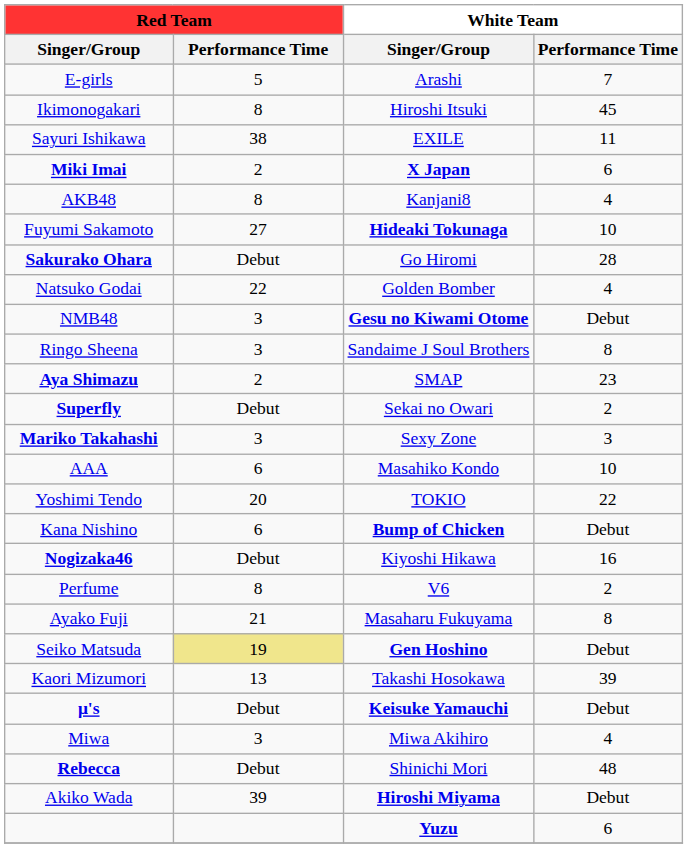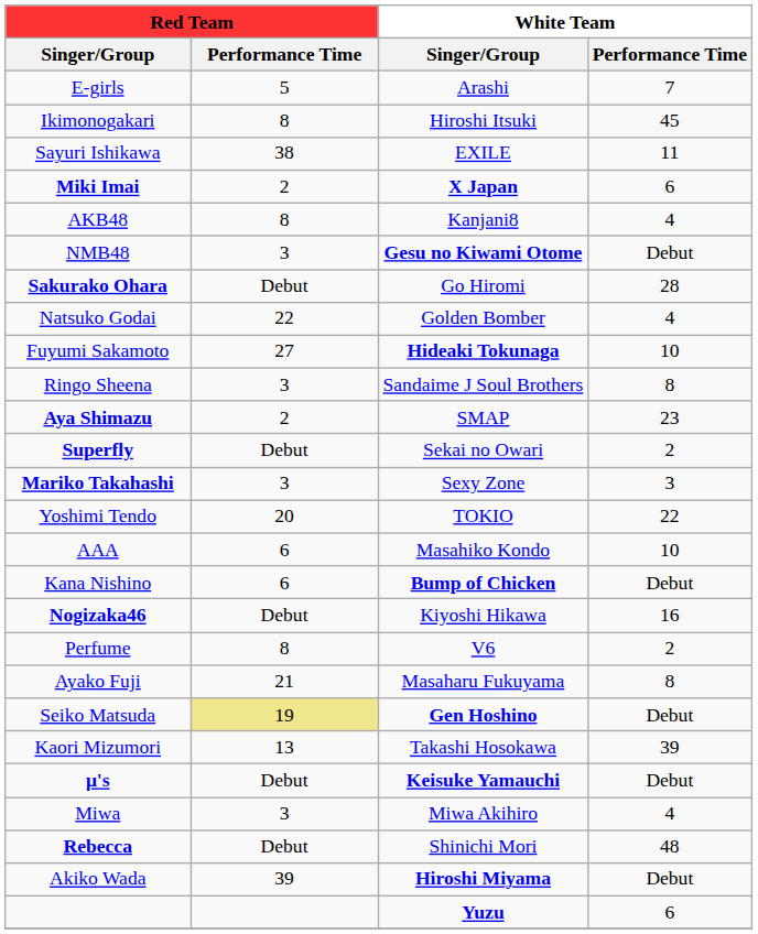rows swapped: NMB48 <-> Fuyumi Sakamoto
rows swapped: Yoshimi Tendo <-> AAA
